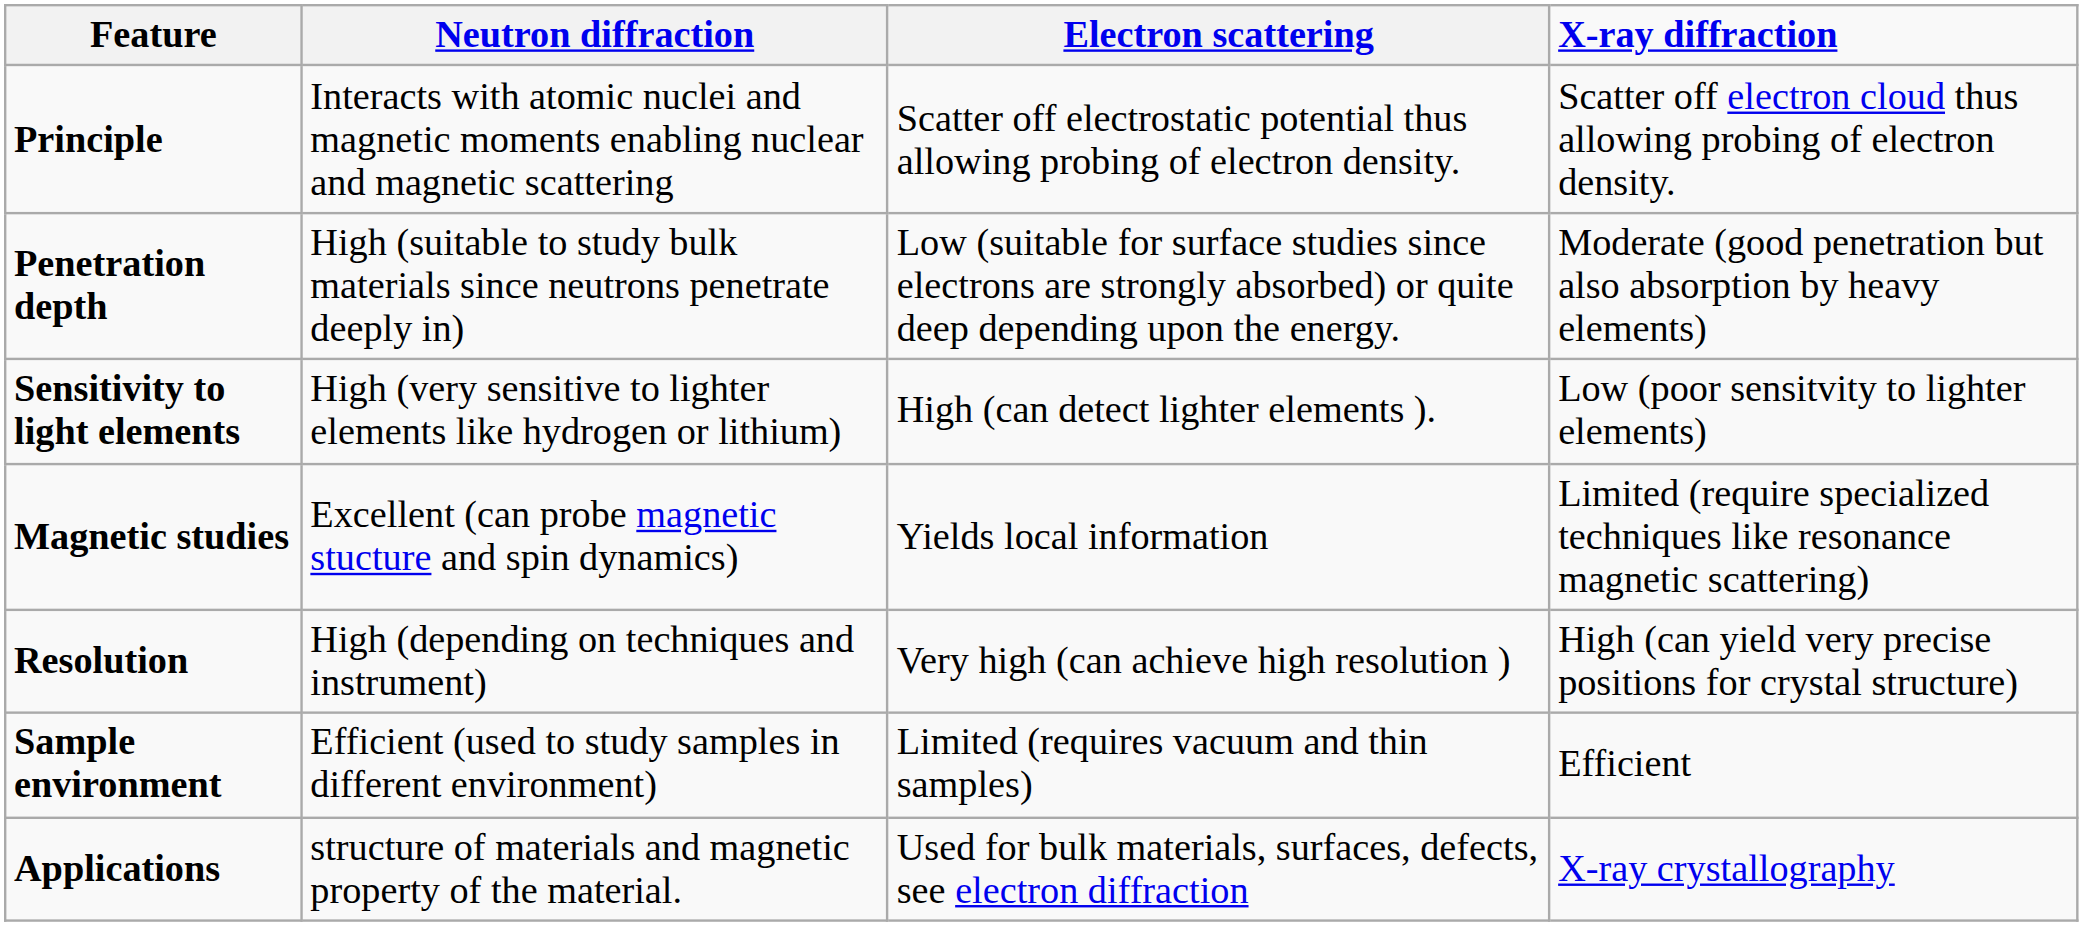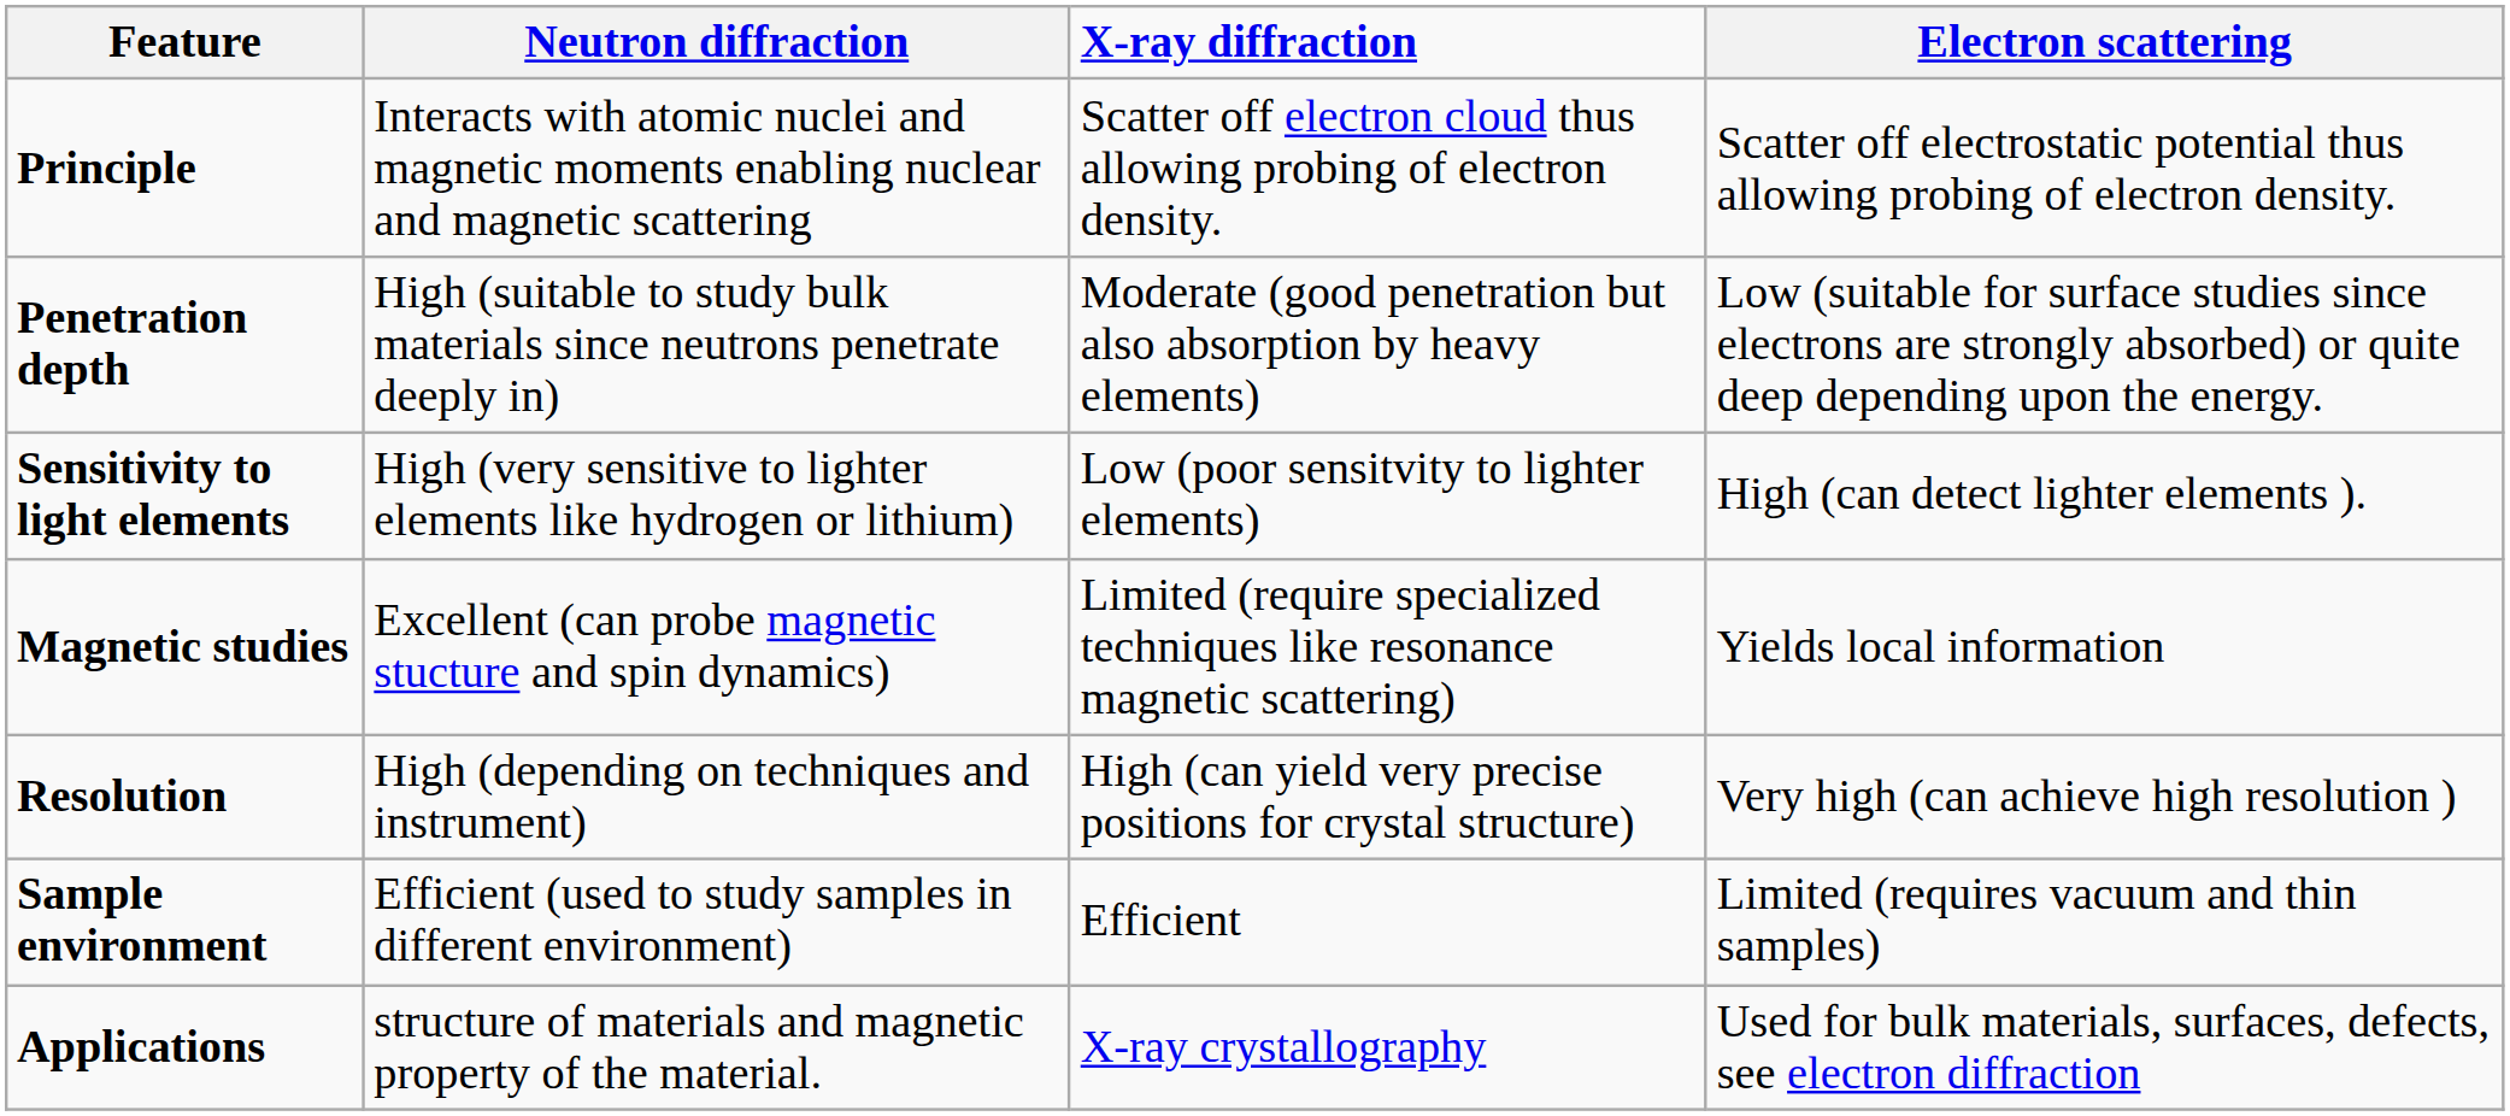columns swapped: X-ray diffraction <-> Electron scattering
